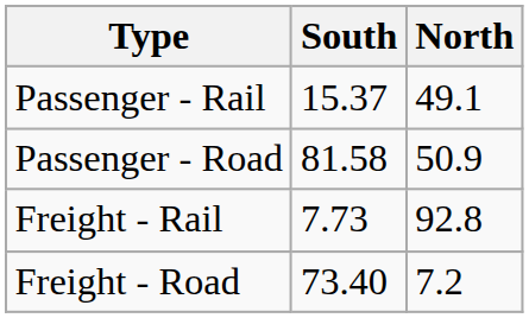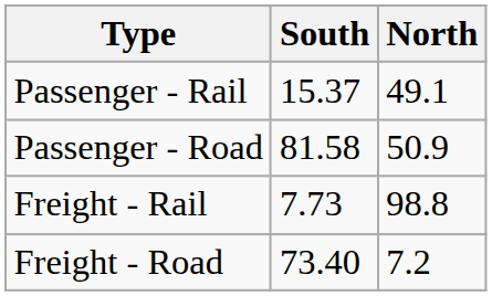Freight - Rail | North: 92.8 -> 98.8
